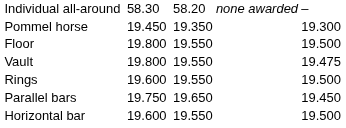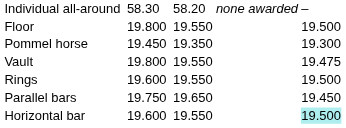rows swapped: Floor <-> Pommel horse
Horizontal bar | column 7: no background -> paleturquoise background
